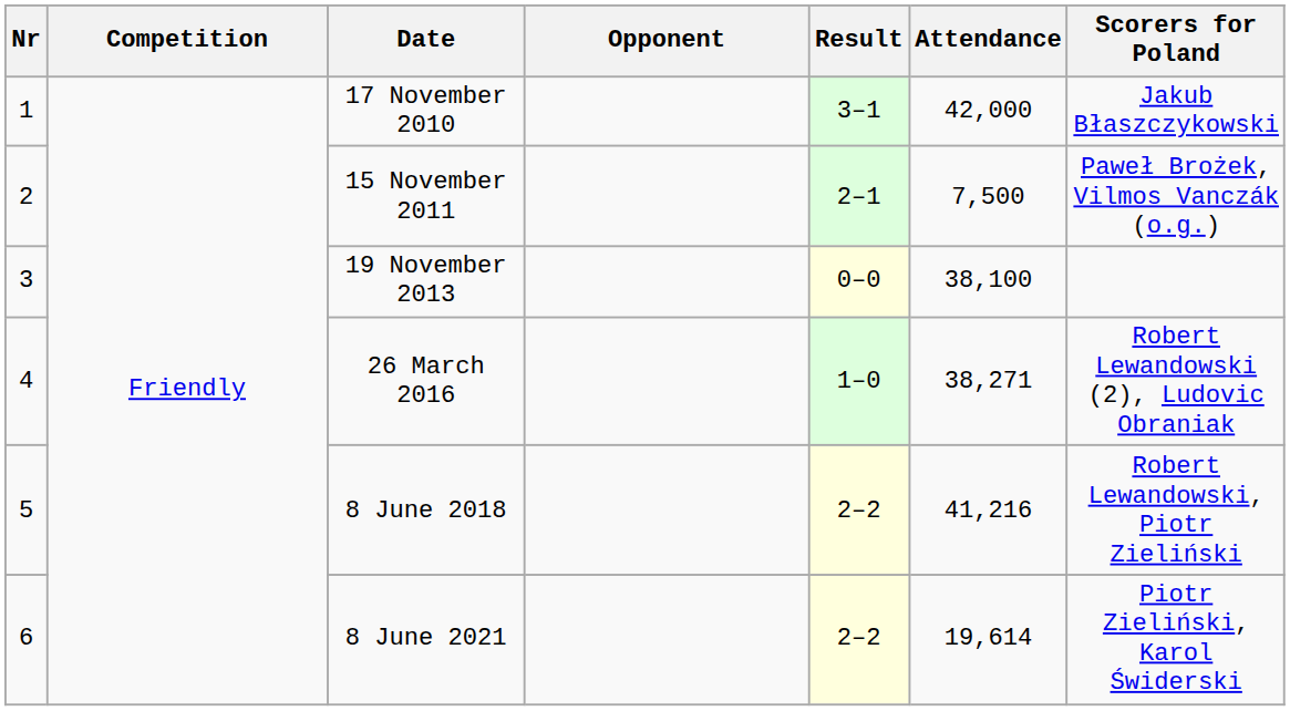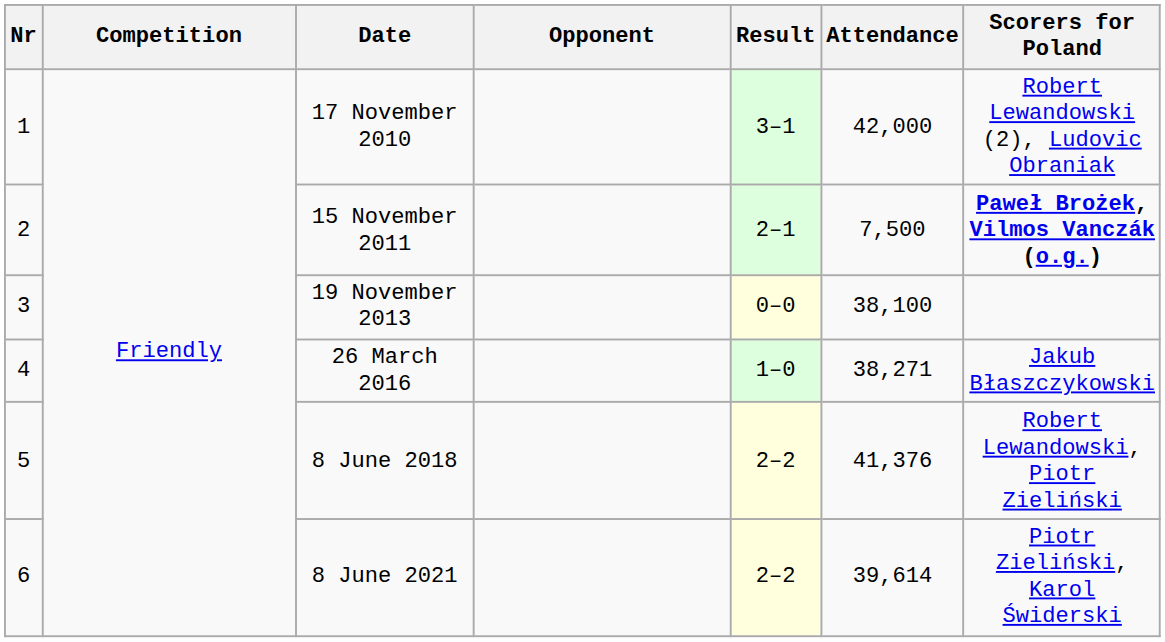17 November 2010 | Scorers for Poland: Jakub Błaszczykowski -> Robert Lewandowski (2), Ludovic Obraniak
15 November 2011 | Scorers for Poland: normal -> bold
26 March 2016 | Scorers for Poland: Robert Lewandowski (2), Ludovic Obraniak -> Jakub Błaszczykowski
8 June 2018 | Attendance: 41,216 -> 41,376
8 June 2021 | Attendance: 19,614 -> 39,614
